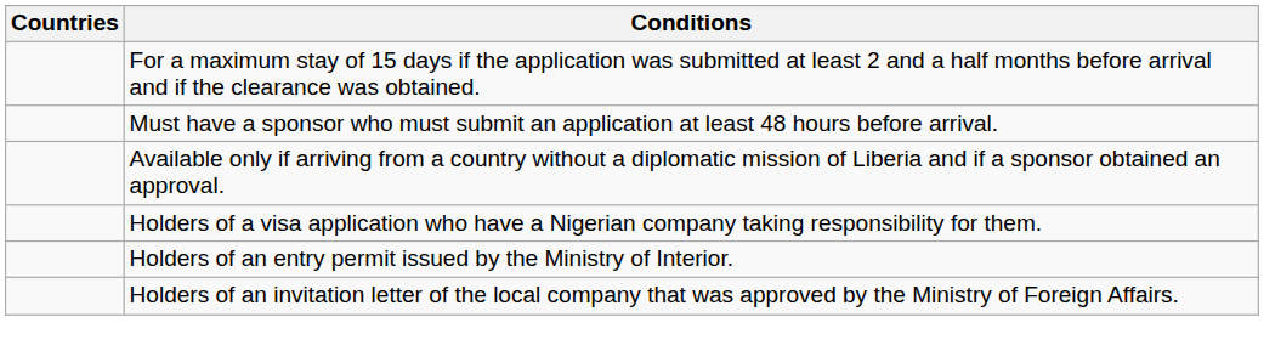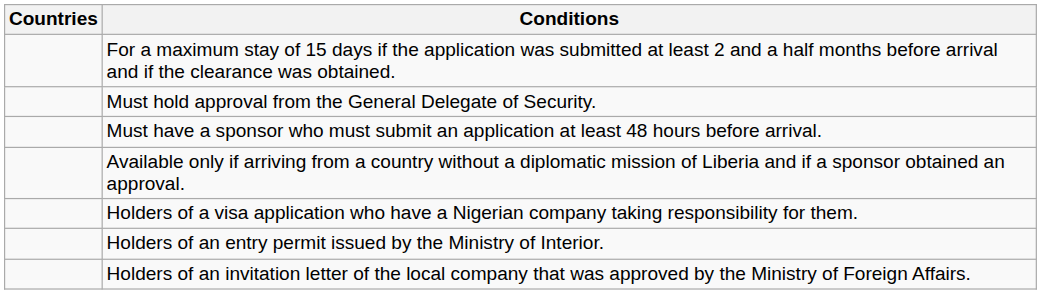+ row: Must hold approval from the General Delegate of Security.
